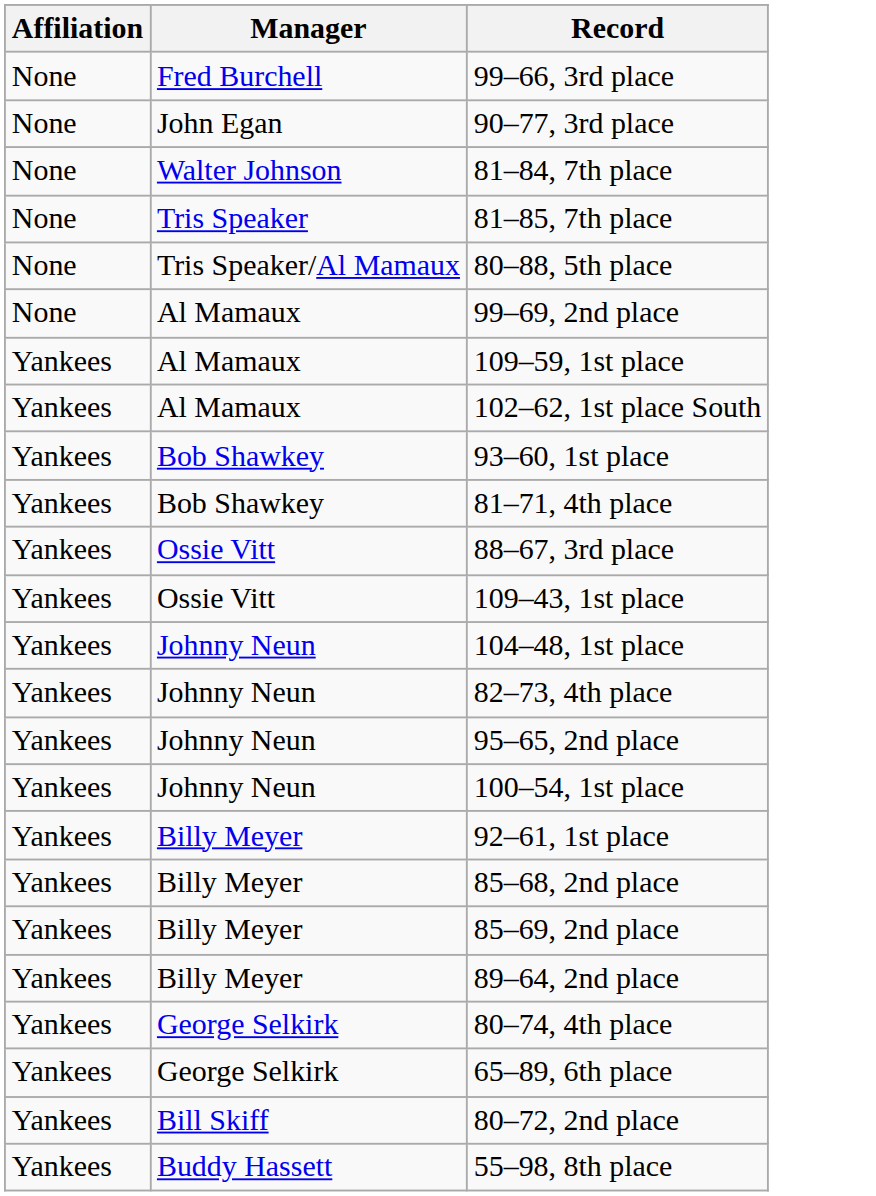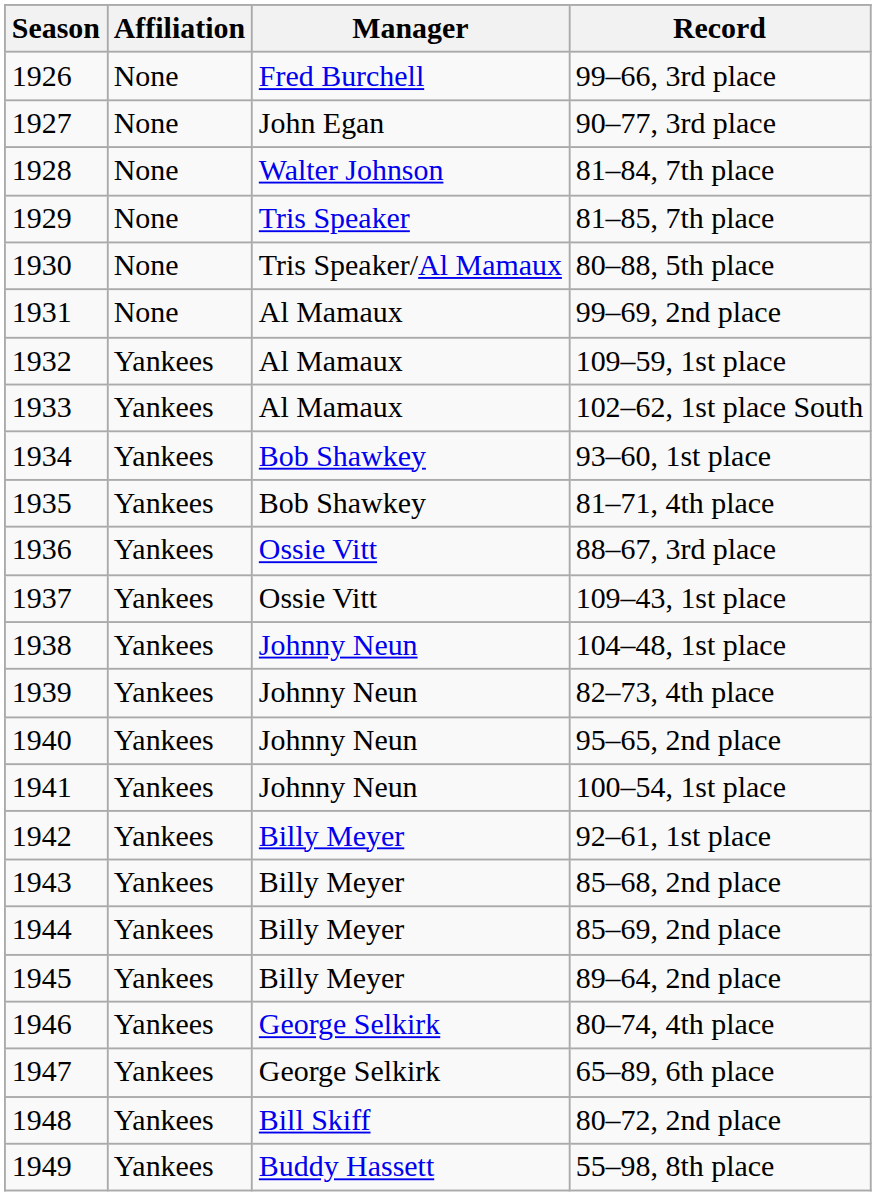+ column: Season | 1926 | 1927 | 1928 | 1929 | 1930 | 1931 | 1932 | 1933 | 1934 | 1935 | 1936 | 1937 | 1938 | 1939 | 1940 | 1941 | 1942 | 1943 | 1944 | 1945 | 1946 | 1947 | 1948 | 1949
